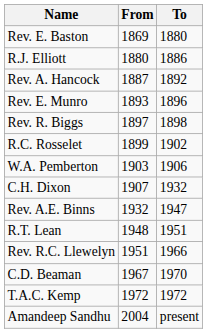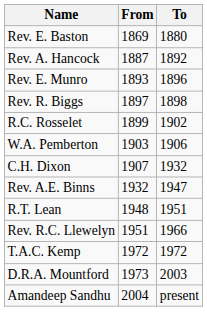- row: R.J. Elliott | 1880 | 1886
- row: C.D. Beaman | 1967 | 1970
+ row: D.R.A. Mountford | 1973 | 2003
